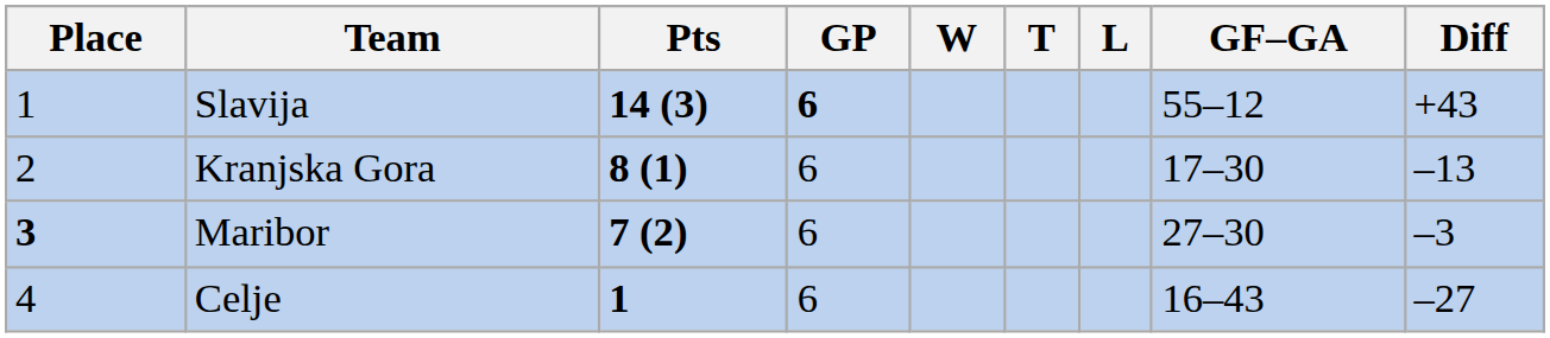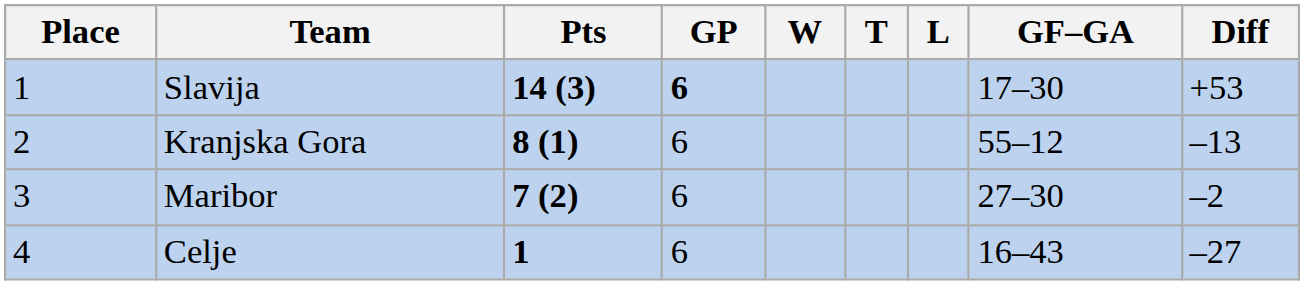Slavija | GF–GA: 55–12 -> 17–30
Slavija | Diff: +43 -> +53
Kranjska Gora | GF–GA: 17–30 -> 55–12
Maribor | Place: bold -> normal
Maribor | Diff: –3 -> –2
